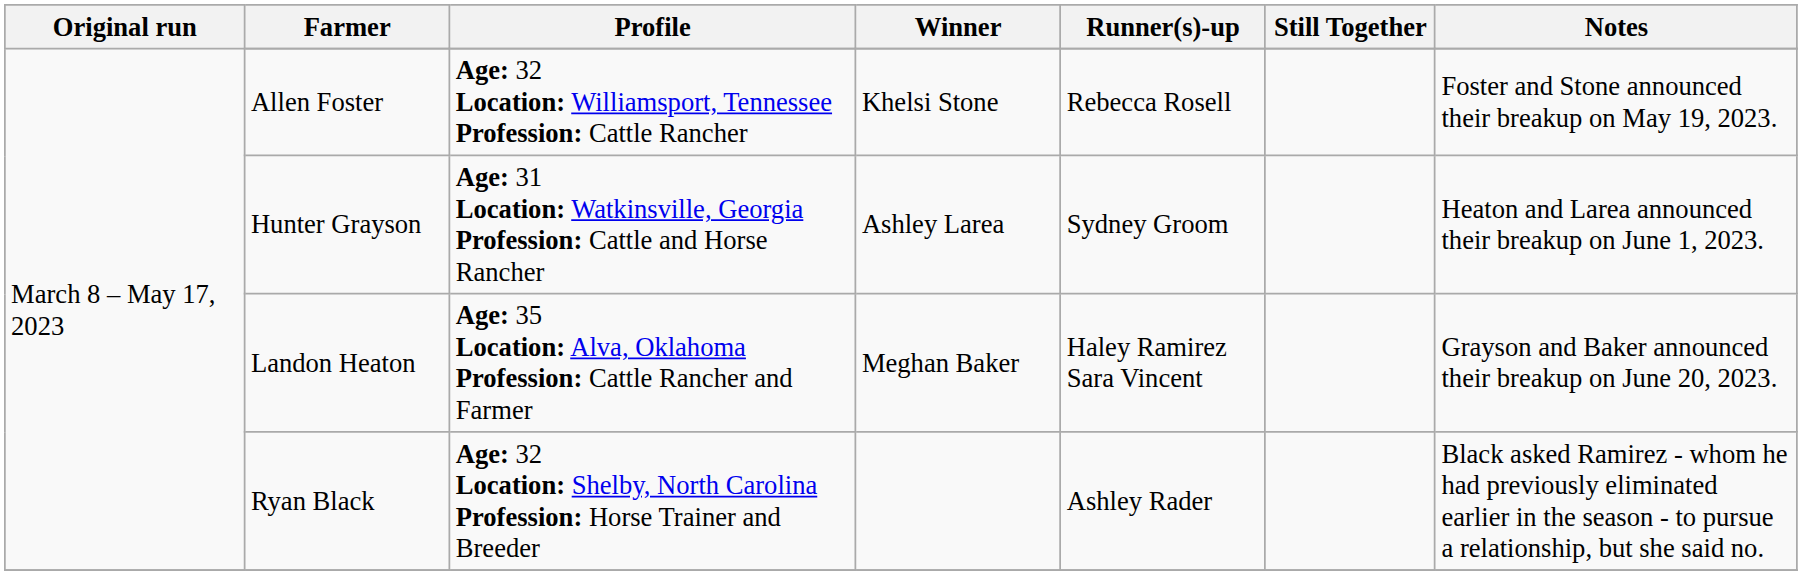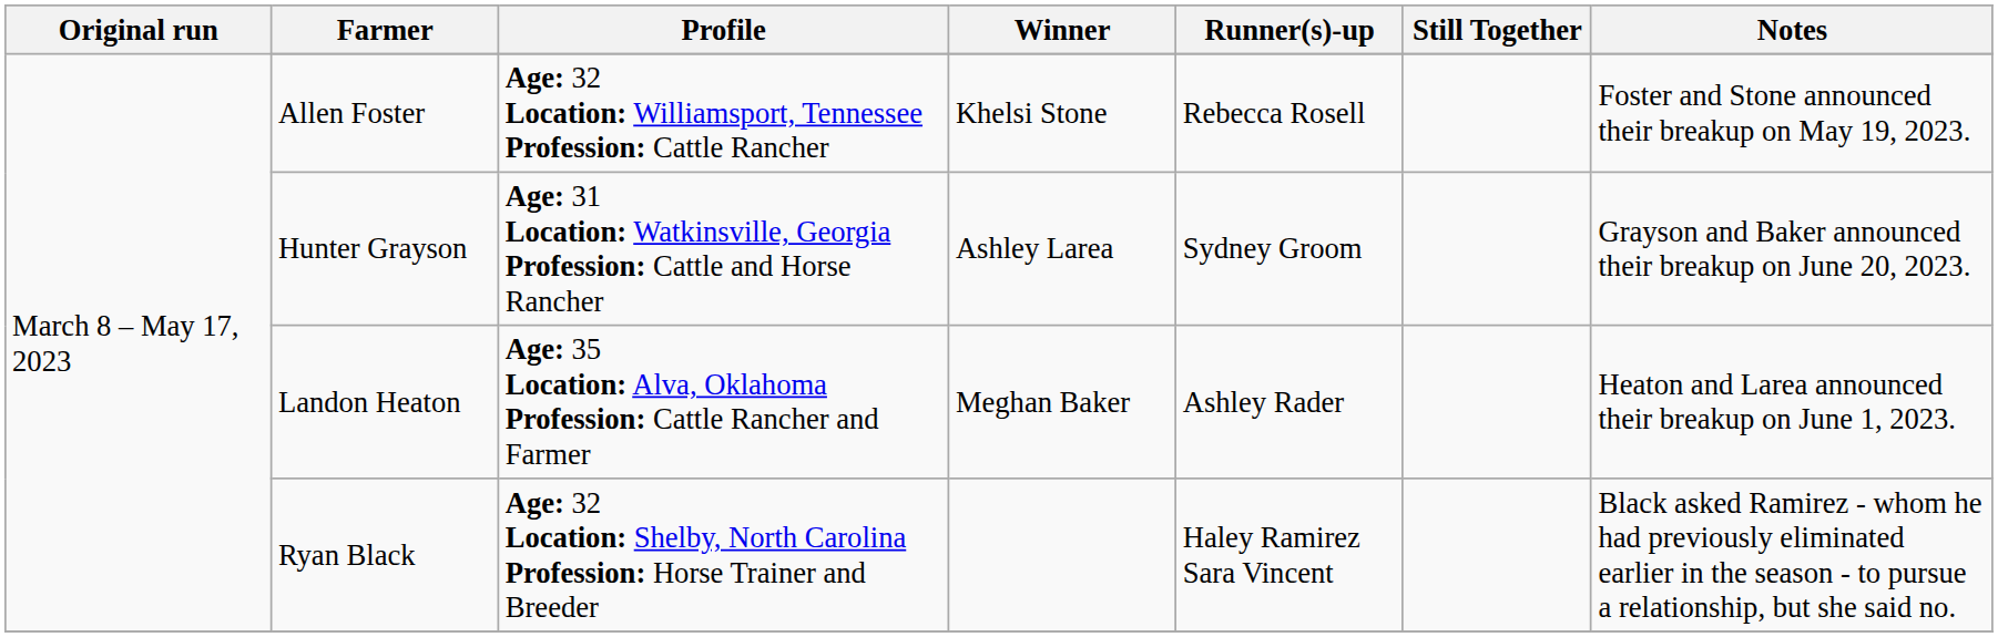Hunter Grayson | Notes: Heaton and Larea announced their breakup on June 1, 2023. -> Grayson and Baker announced their breakup on June 20, 2023.
Landon Heaton | Runner(s)-up: Haley Ramirez Sara Vincent -> Ashley Rader
Landon Heaton | Notes: Grayson and Baker announced their breakup on June 20, 2023. -> Heaton and Larea announced their breakup on June 1, 2023.
Ryan Black | Runner(s)-up: Ashley Rader -> Haley Ramirez Sara Vincent
